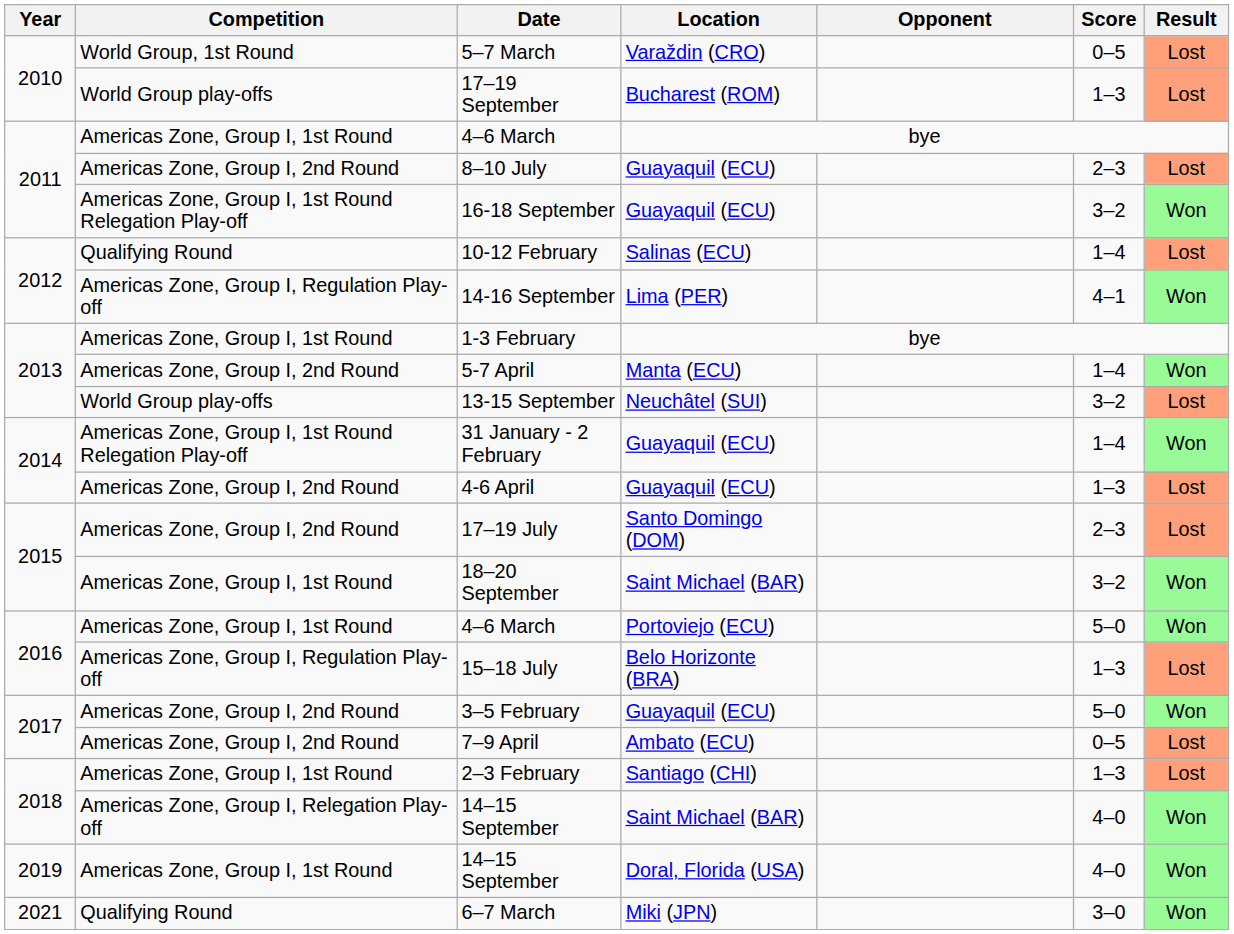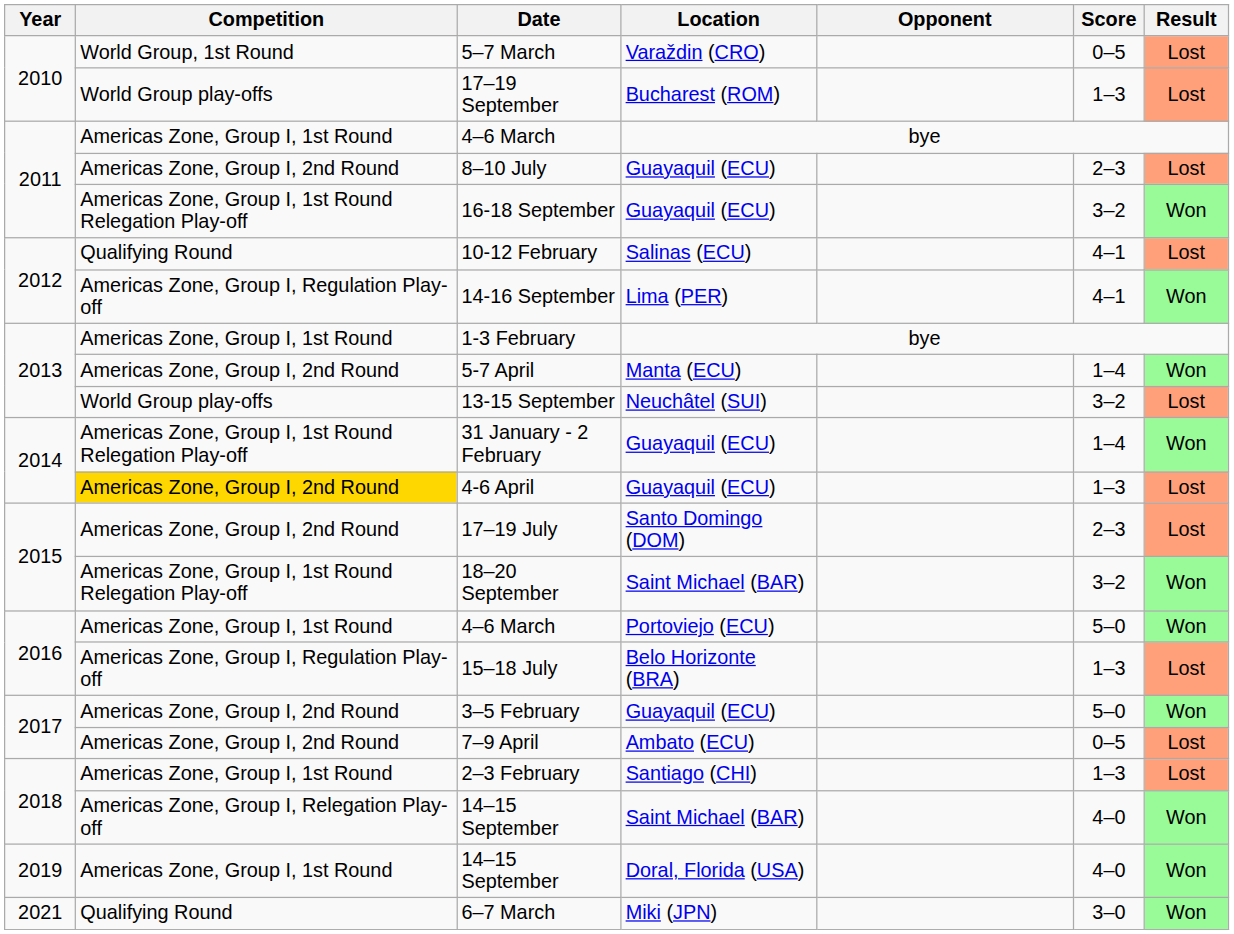10-12 February | Score: 1–4 -> 4–1
4-6 April | Competition: no background -> gold background
18–20 September | Competition: Americas Zone, Group I, 1st Round -> Americas Zone, Group I, 1st Round Relegation Play-off
